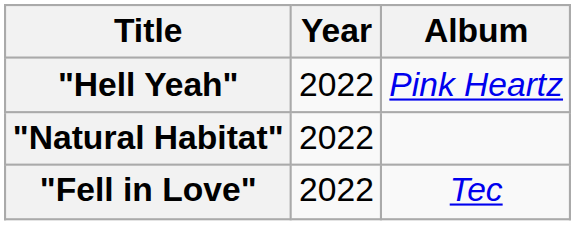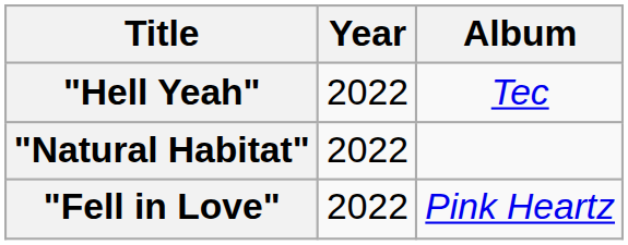"Hell Yeah" | Album: Pink Heartz -> Tec
"Fell in Love" | Album: Tec -> Pink Heartz
